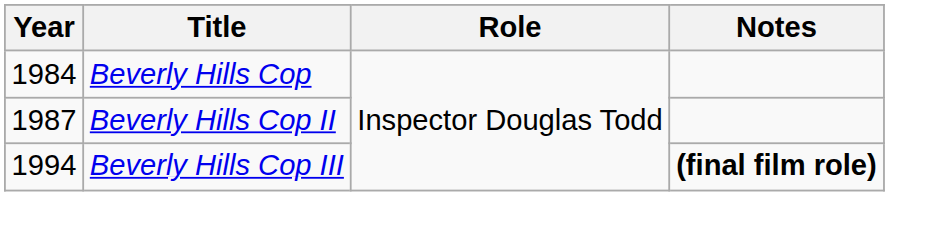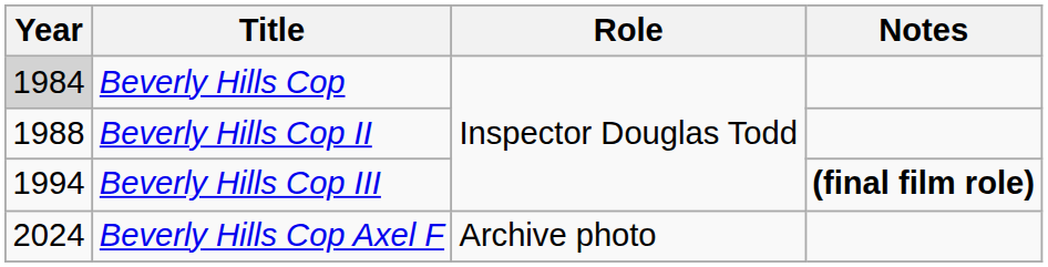Beverly Hills Cop | Year: no background -> lightgrey background
Beverly Hills Cop II | Year: 1987 -> 1988
+ row: 2024 | Beverly Hills Cop Axel F | Archive photo
